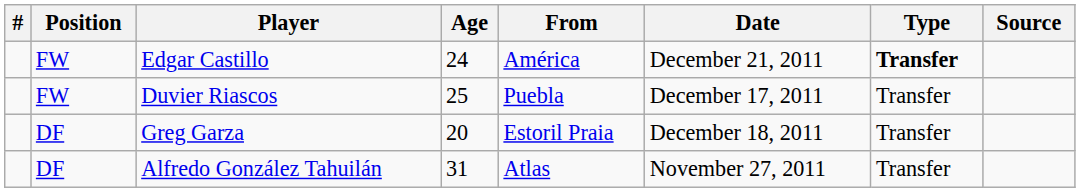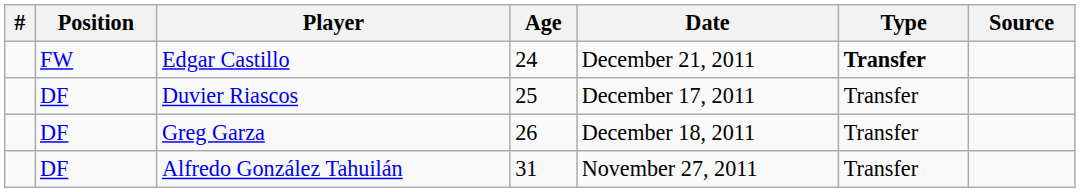- column: From | América | Puebla | Estoril Praia | Atlas
Duvier Riascos | Position: FW -> DF
Greg Garza | Age: 20 -> 26
